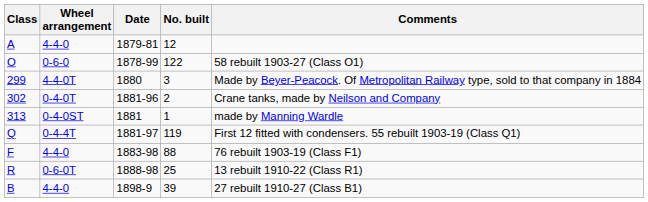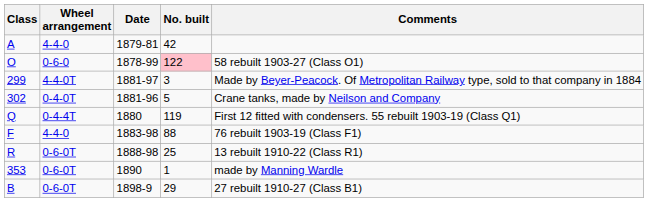A | No. built: 12 -> 42
O | No. built: no background -> pink background
299 | Date: 1880 -> 1881-97
302 | No. built: 2 -> 5
- row: 313 | 0-4-0ST | 1881 | 1 | made by Manning Wardle
Q | Date: 1881-97 -> 1880
+ row: 353 | 0-6-0T | 1890 | 1 | made by Manning Wardle
B | Wheel arrangement: 4-4-0 -> 0-6-0T
B | No. built: 39 -> 29
